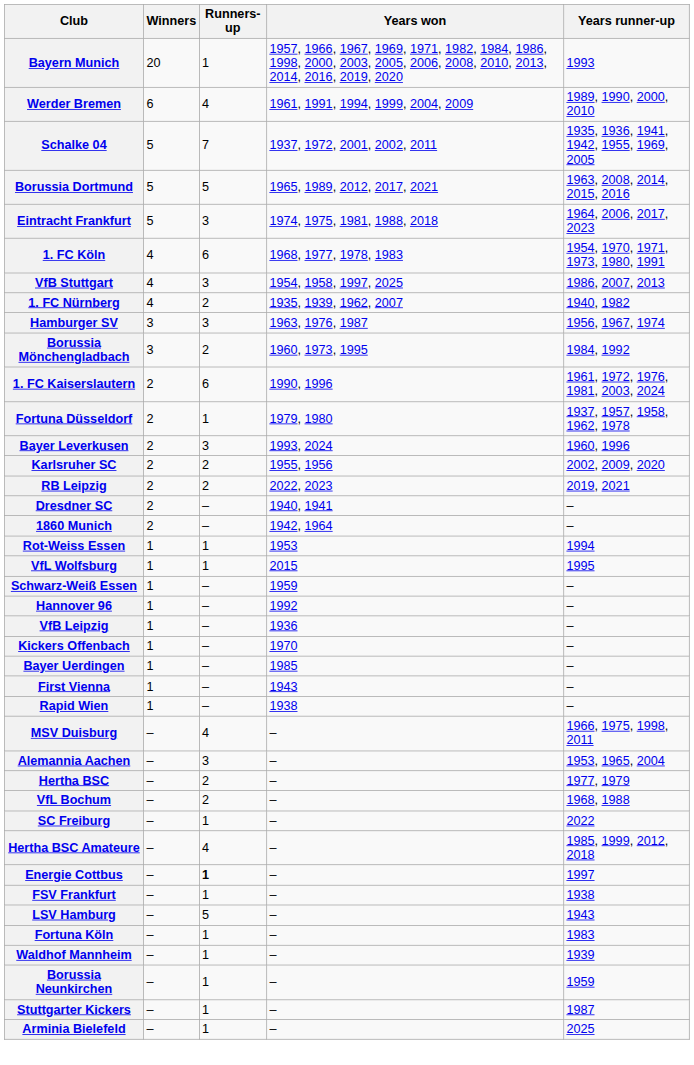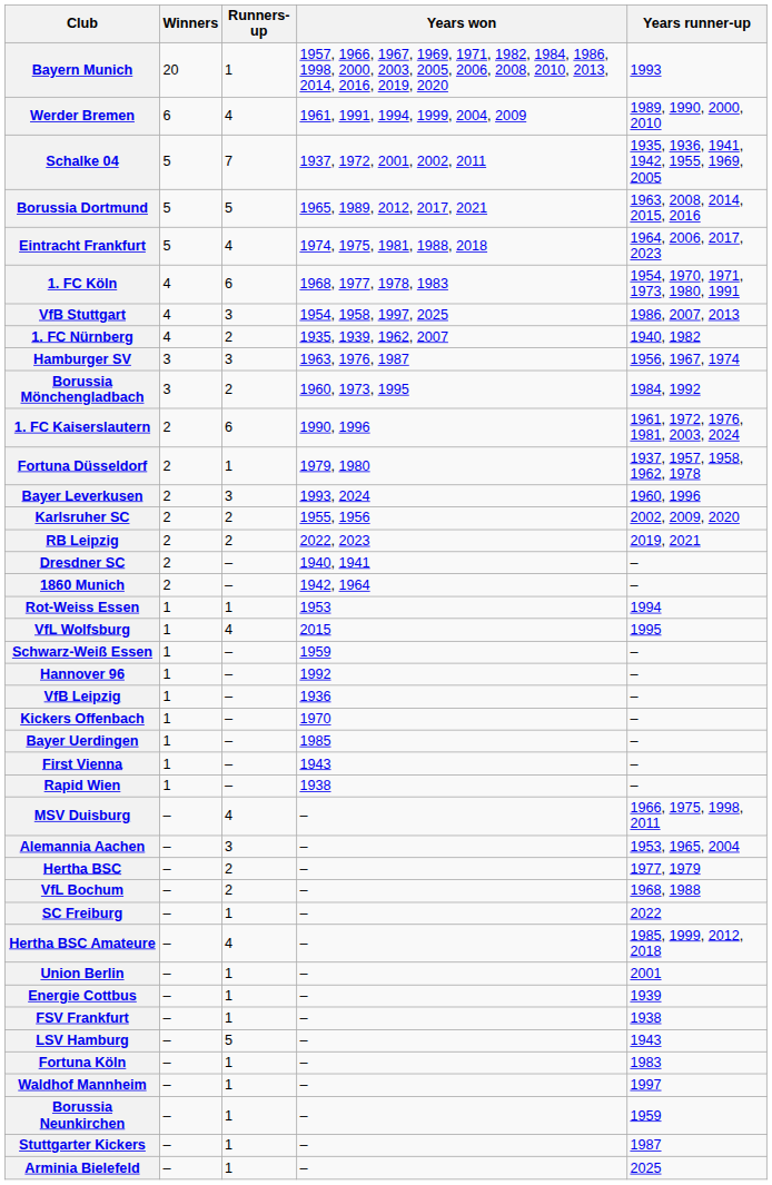Eintracht Frankfurt | Runners-up: 3 -> 4
VfL Wolfsburg | Runners-up: 1 -> 4
+ row: Union Berlin | – | 1 | – | 2001
Energie Cottbus | Runners-up: bold -> normal
Energie Cottbus | Years runner-up: 1997 -> 1939
Waldhof Mannheim | Years runner-up: 1939 -> 1997
